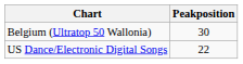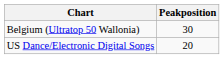US Dance/Electronic Digital Songs | Peakposition: 22 -> 20
